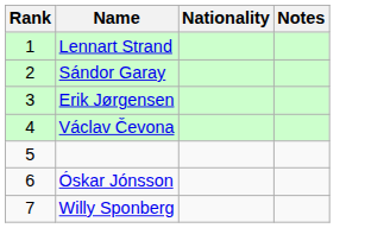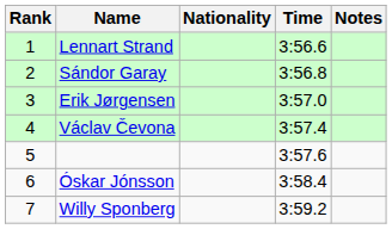+ column: Time | 3:56.6 | 3:56.8 | 3:57.0 | 3:57.4 | 3:57.6 | 3:58.4 | 3:59.2
